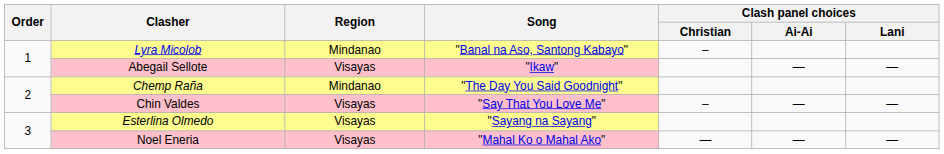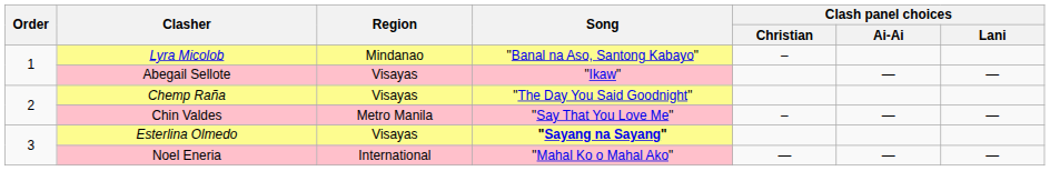Chemp Raña | Region: Mindanao -> Visayas
Chin Valdes | Region: Visayas -> Metro Manila
Esterlina Olmedo | Song: normal -> bold
Noel Eneria | Region: Visayas -> International
